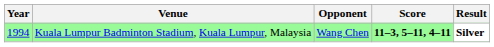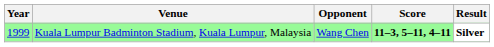Kuala Lumpur Badminton Stadium, Kuala Lumpur, Malaysia | Year: 1994 -> 1999
